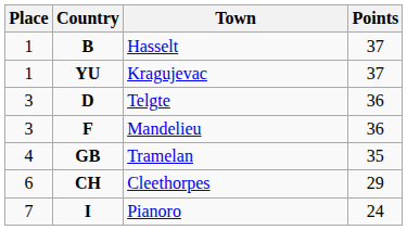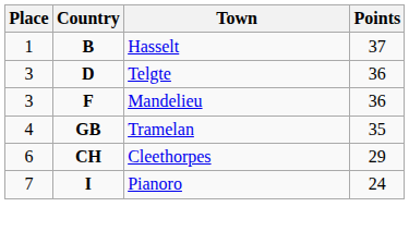- row: 1 | YU | Kragujevac | 37
